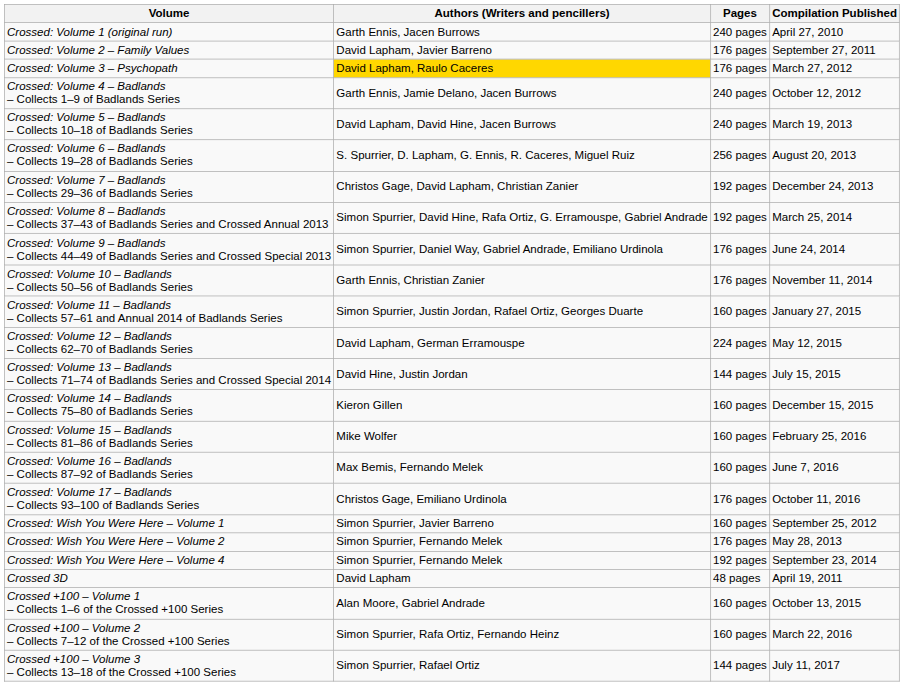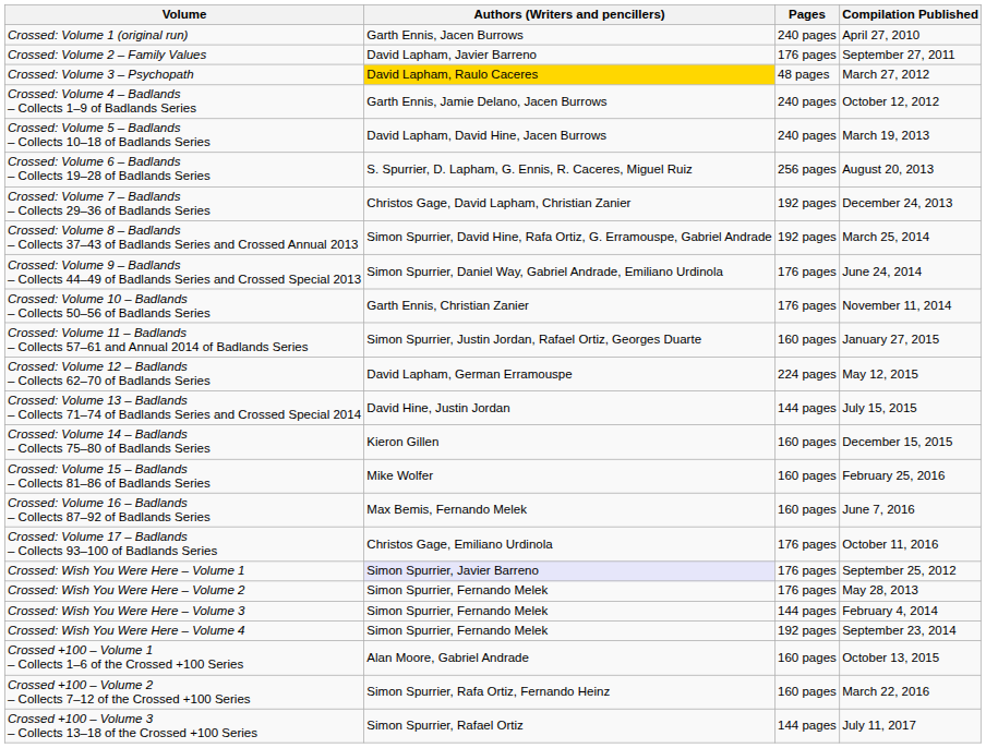Crossed: Volume 3 – Psychopath | Pages: 176 pages -> 48 pages
Crossed: Wish You Were Here – Volume 1 | Authors (Writers and pencillers): no background -> lavender background
Crossed: Wish You Were Here – Volume 1 | Pages: 160 pages -> 176 pages
+ row: Crossed: Wish You Were Here – Volume 3 | Simon Spurrier, Fernando Melek | 144 pages | February 4, 2014
- row: Crossed 3D | David Lapham | 48 pages | April 19, 2011
